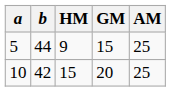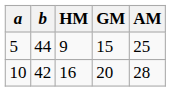10 | HM: 15 -> 16
10 | AM: 25 -> 28
